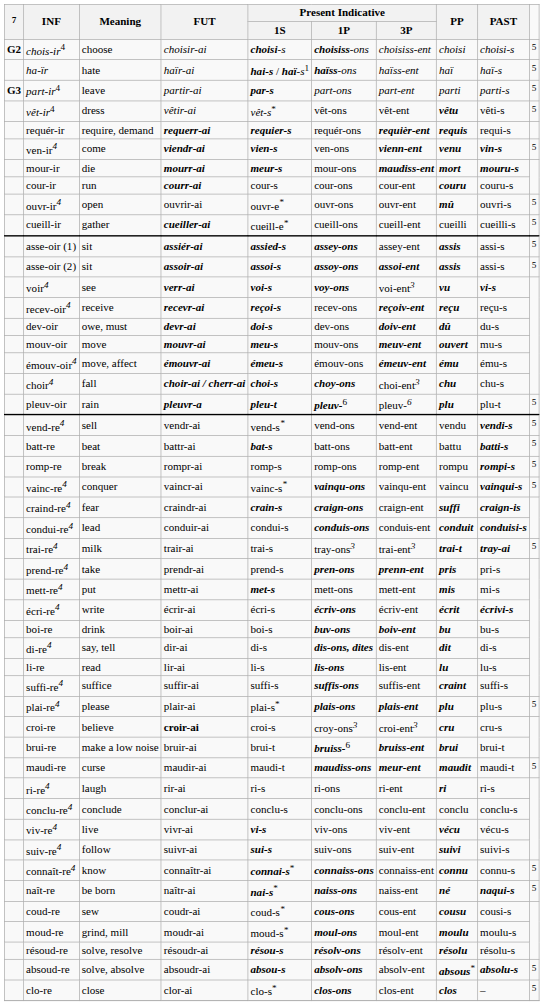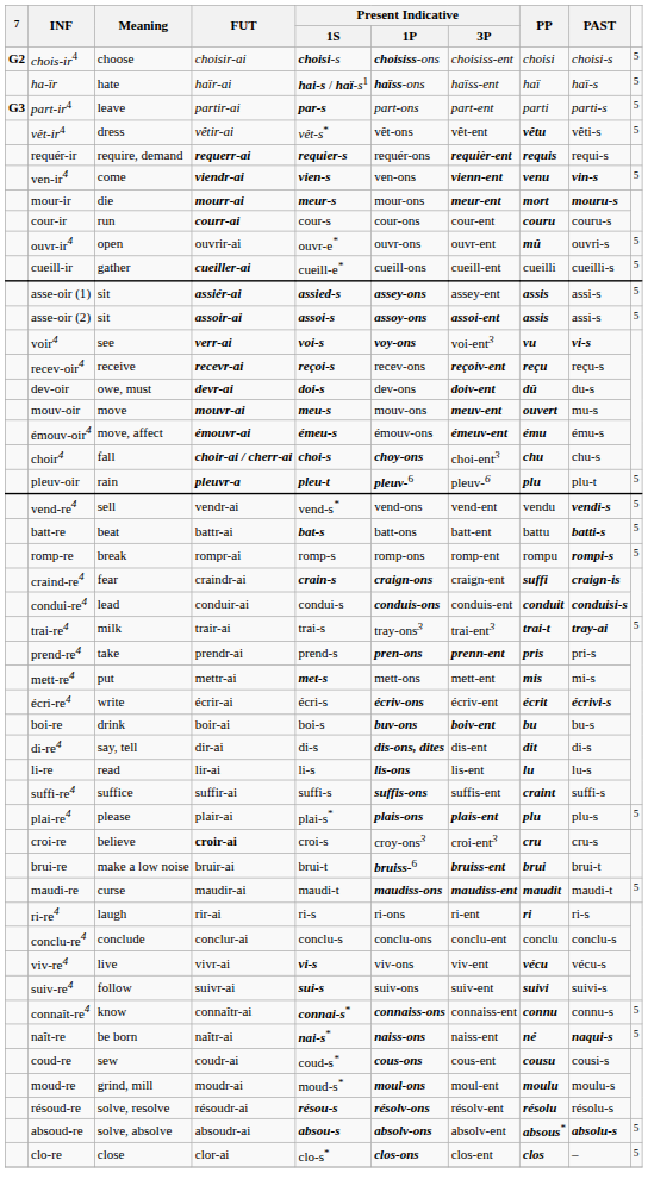mour-ir | Present Indicative / 3P: maudiss-ent -> meur-ent
- row: vainc-re4 | conquer | vaincr-ai | vainc-s* | vainqu-ons | vainqu-ent | vaincu | vainqui-s | 5
maudi-re | Present Indicative / 3P: meur-ent -> maudiss-ent
